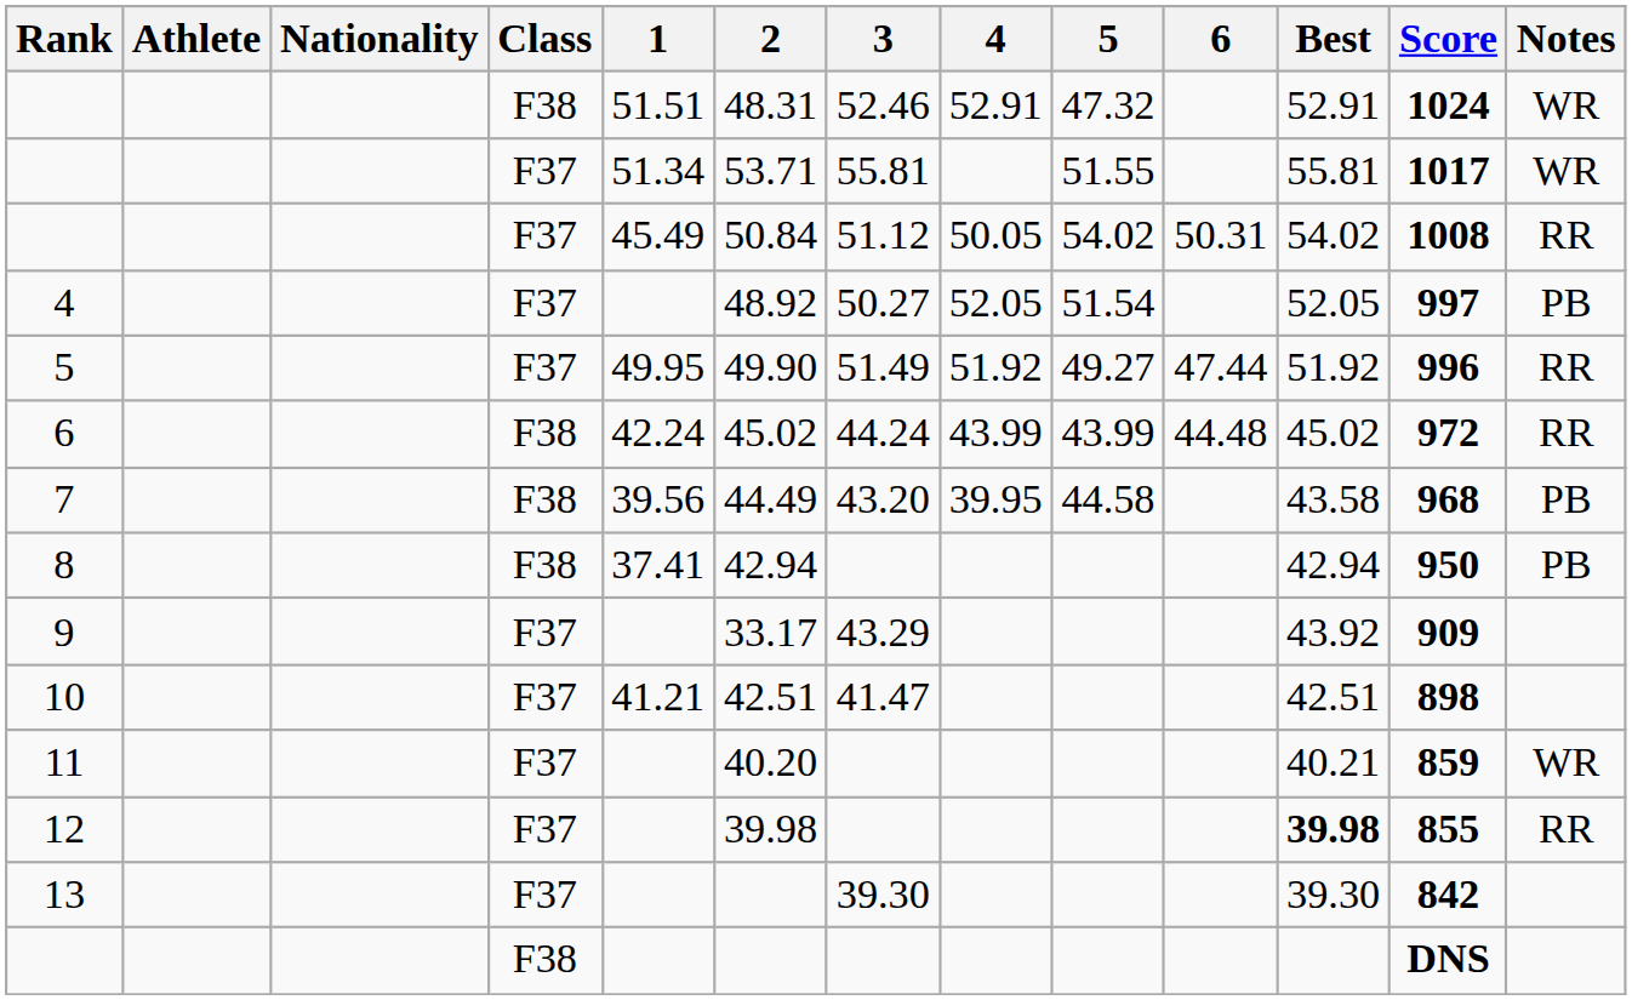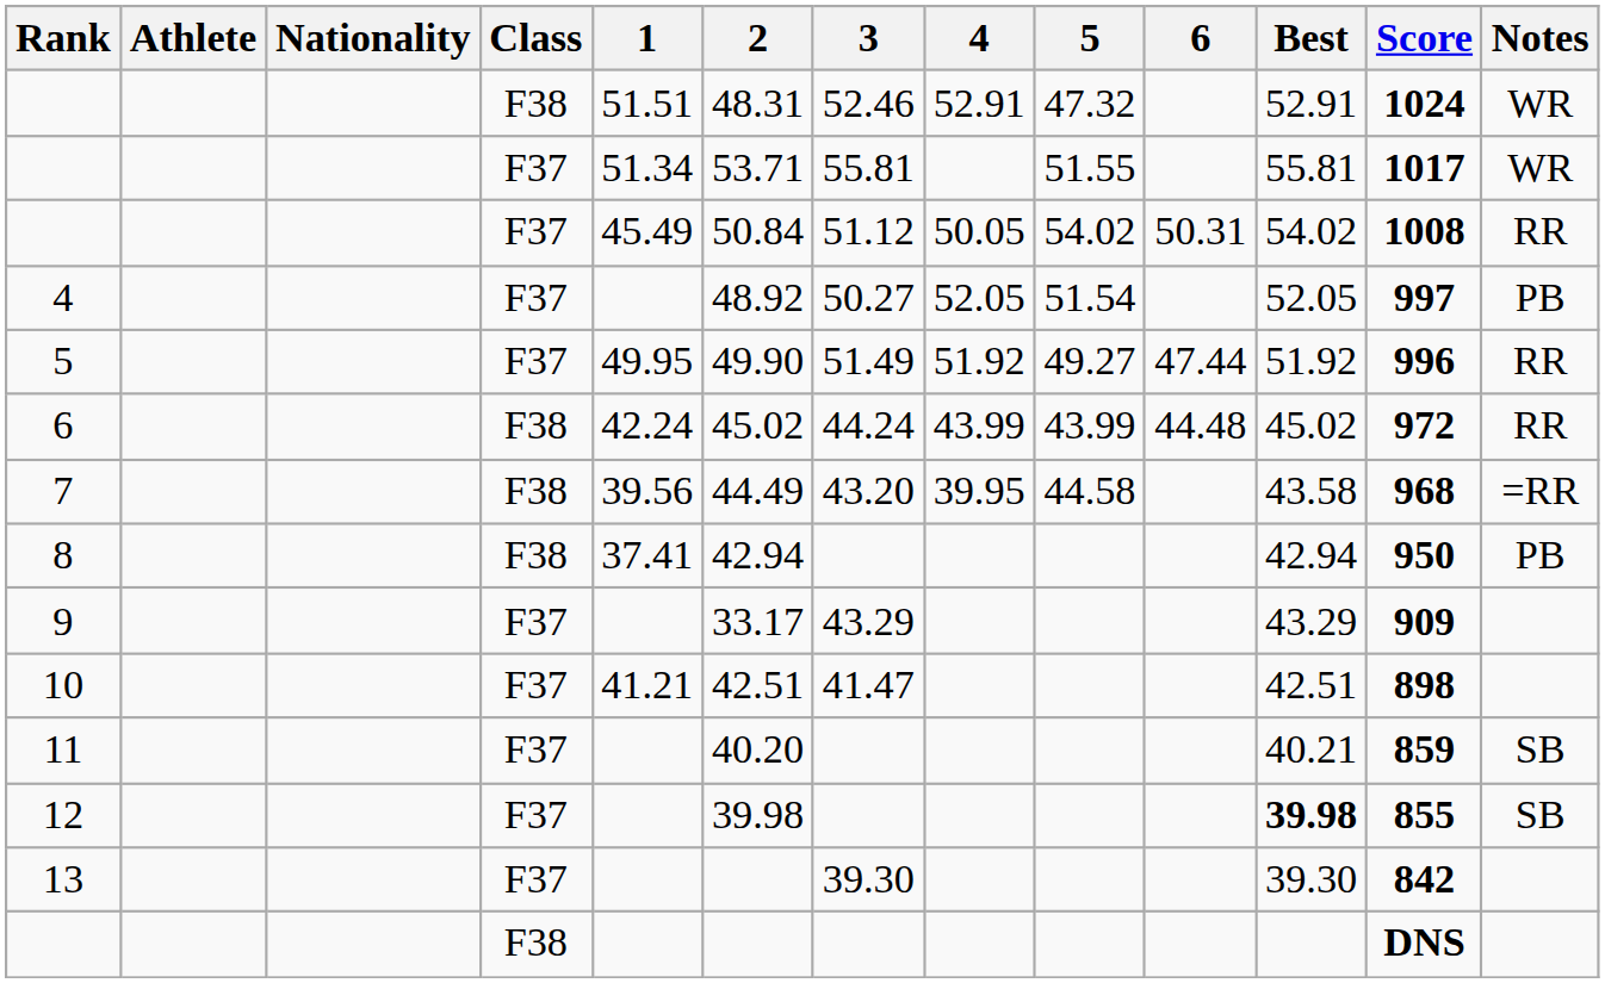7 | Notes: PB -> =RR
9 | Best: 43.92 -> 43.29
11 | Notes: WR -> SB
12 | Notes: RR -> SB
